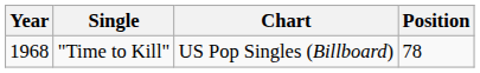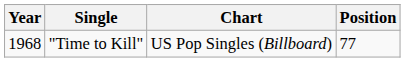"Time to Kill" | Position: 78 -> 77
